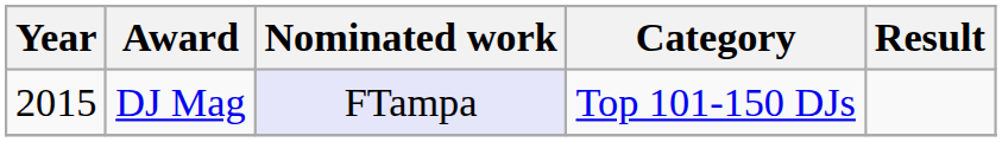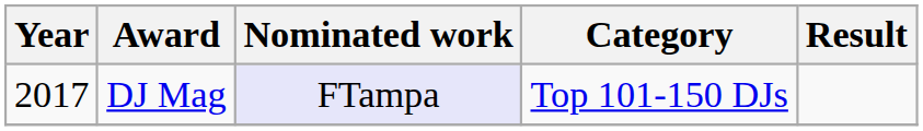DJ Mag | Year: 2015 -> 2017
